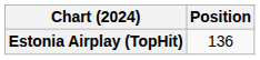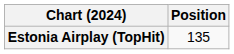Estonia Airplay (TopHit) | Position: 136 -> 135
